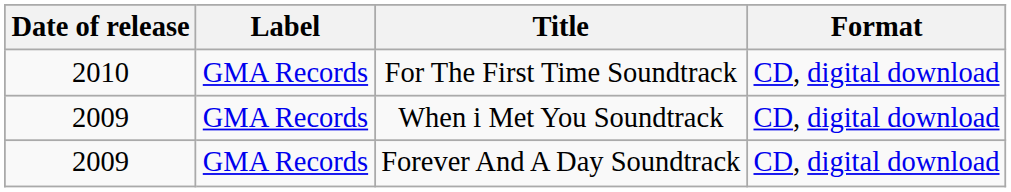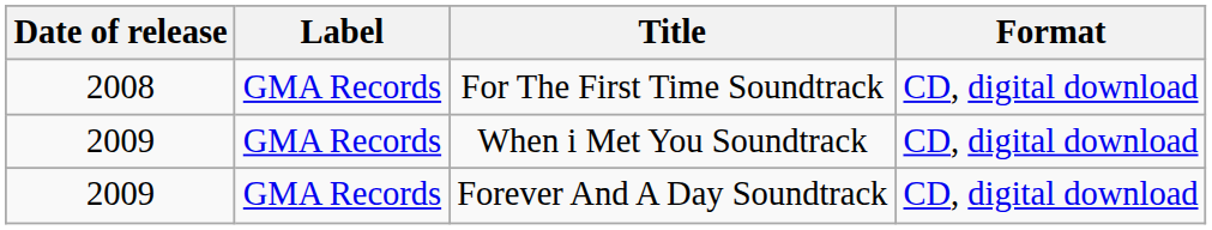For The First Time Soundtrack | Date of release: 2010 -> 2008
